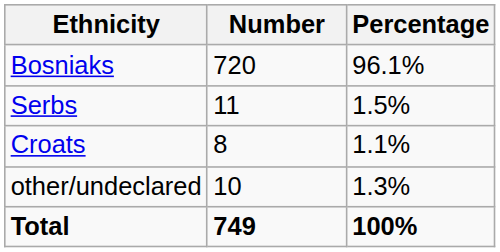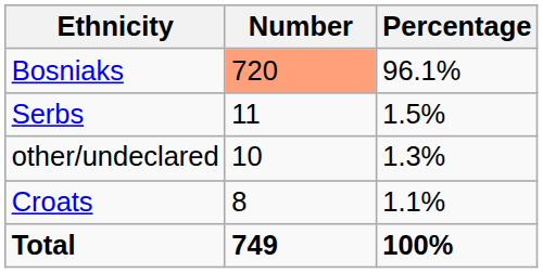Bosniaks | Number: no background -> lightsalmon background
rows swapped: Croats <-> other/undeclared
